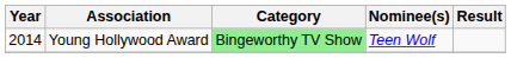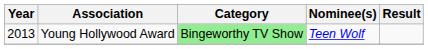Young Hollywood Award | Year: 2014 -> 2013
